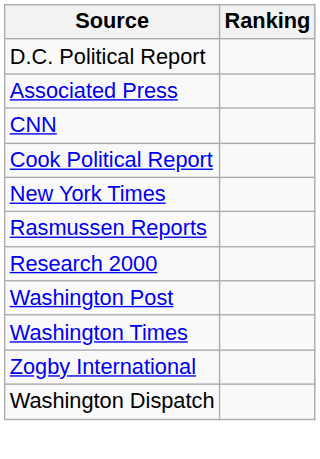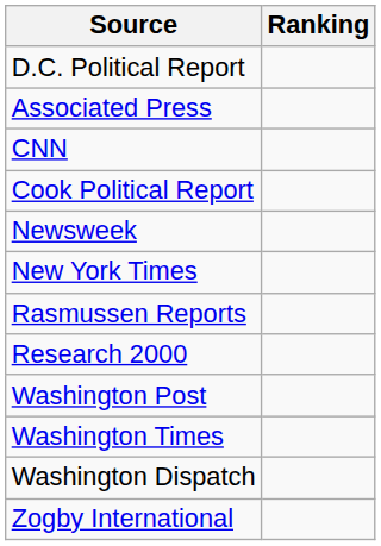+ row: Newsweek
rows swapped: Zogby International <-> Washington Dispatch
